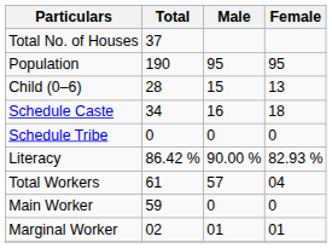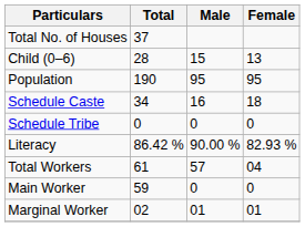rows swapped: Population <-> Child (0–6)
